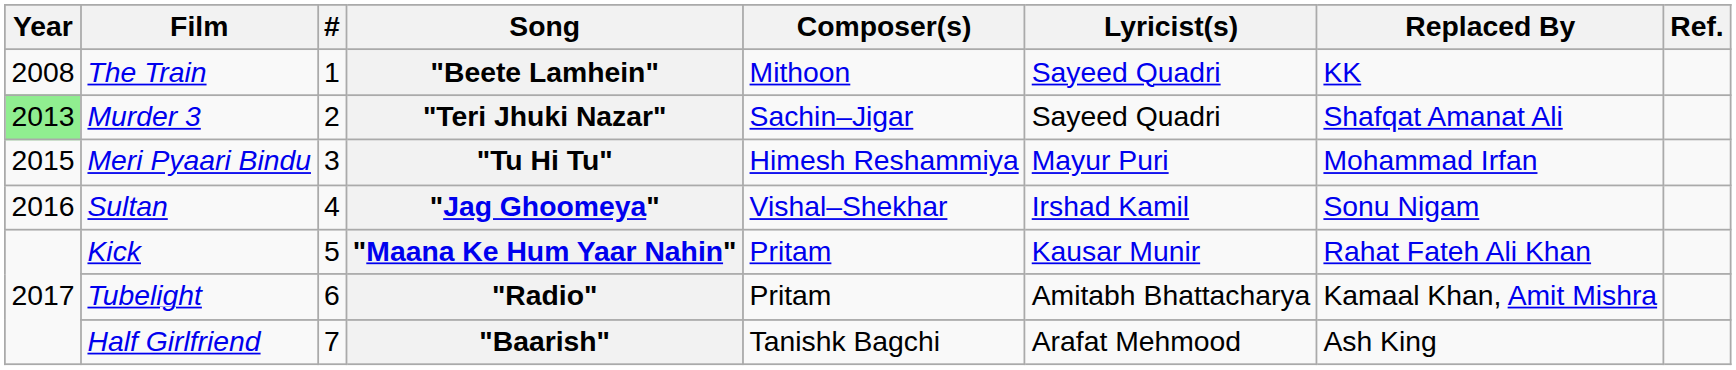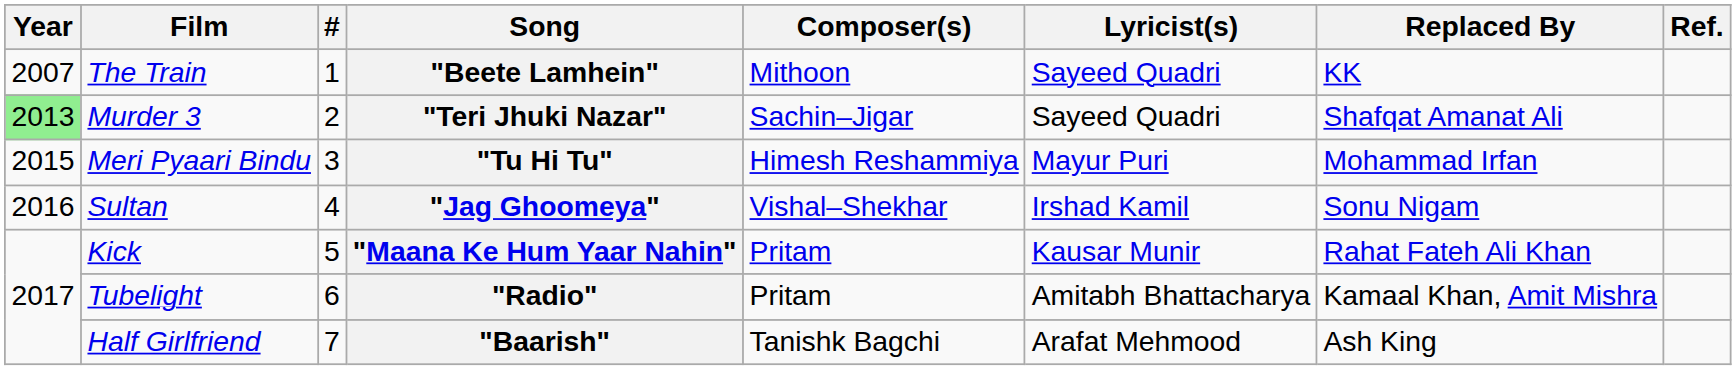"Beete Lamhein" | Year: 2008 -> 2007
